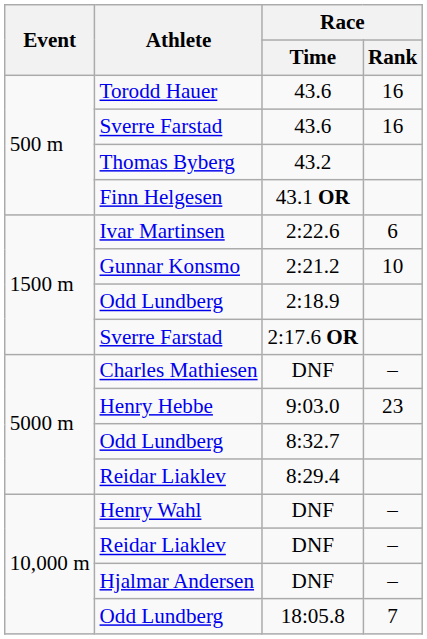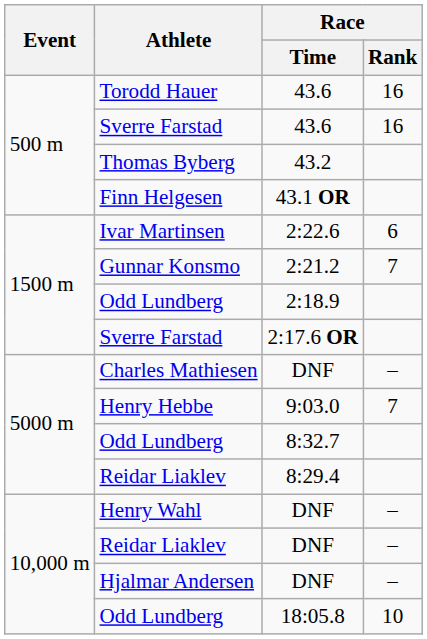Gunnar Konsmo | Race / Rank: 10 -> 7
Henry Hebbe | Race / Rank: 23 -> 7
Odd Lundberg / 18:05.8 | Race / Rank: 7 -> 10
